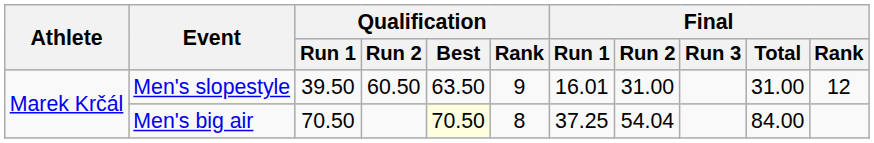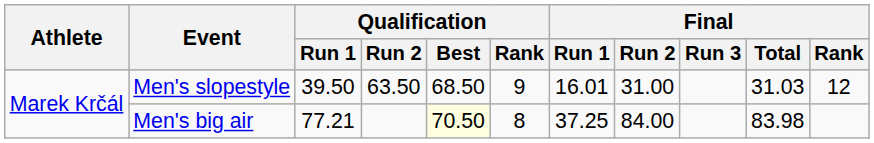Men's slopestyle | Qualification / Run 2: 60.50 -> 63.50
Men's slopestyle | Qualification / Best: 63.50 -> 68.50
Men's slopestyle | Final / Total: 31.00 -> 31.03
Men's big air | Qualification / Run 1: 70.50 -> 77.21
Men's big air | Final / Run 2: 54.04 -> 84.00
Men's big air | Final / Total: 84.00 -> 83.98
